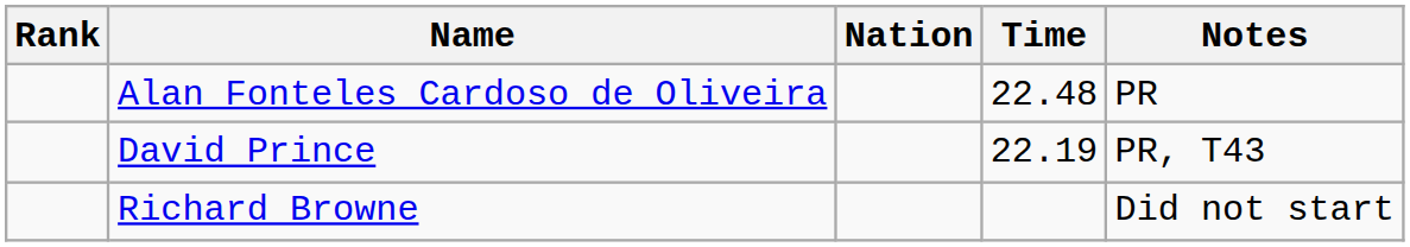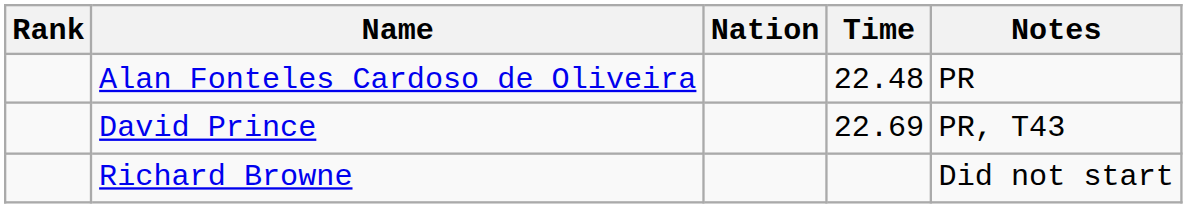David Prince | Time: 22.19 -> 22.69
